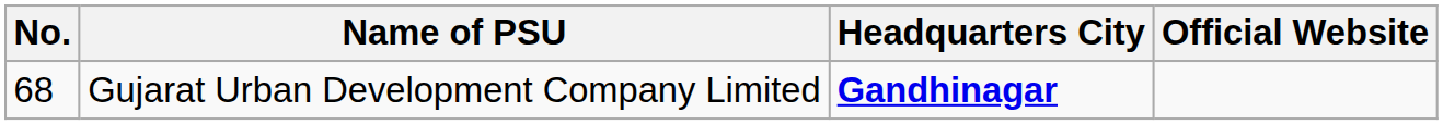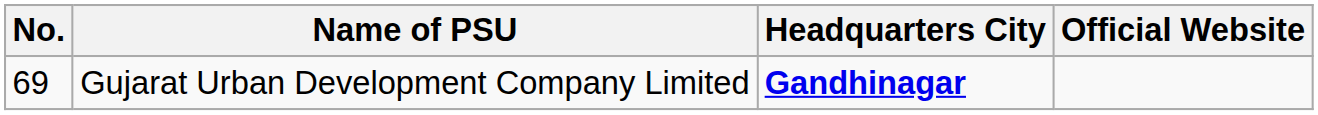Gujarat Urban Development Company Limited | No.: 68 -> 69
